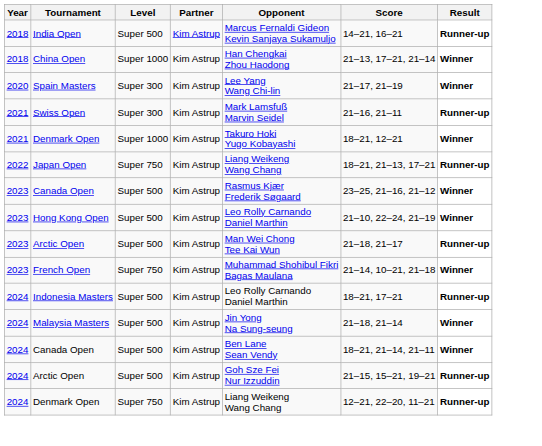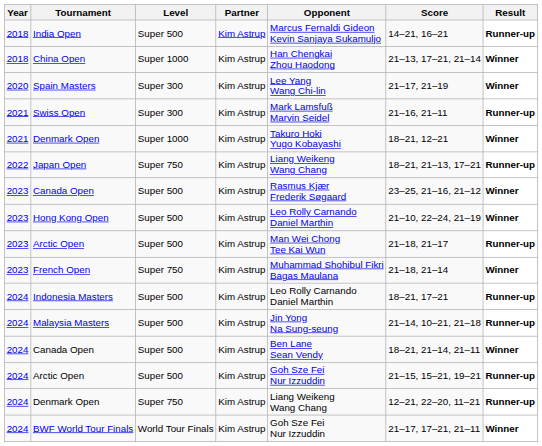French Open | Score: 21–14, 10–21, 21–18 -> 21–18, 21–14
Malaysia Masters | Score: 21–18, 21–14 -> 21–14, 10–21, 21–18
Malaysia Masters | Result: Winner -> Runner-up
+ row: 2024 | BWF World Tour Finals | World Tour Finals | Kim Astrup | Goh Sze Fei Nur Izzuddin | 21–17, 17–21, 21–11 | Winner
